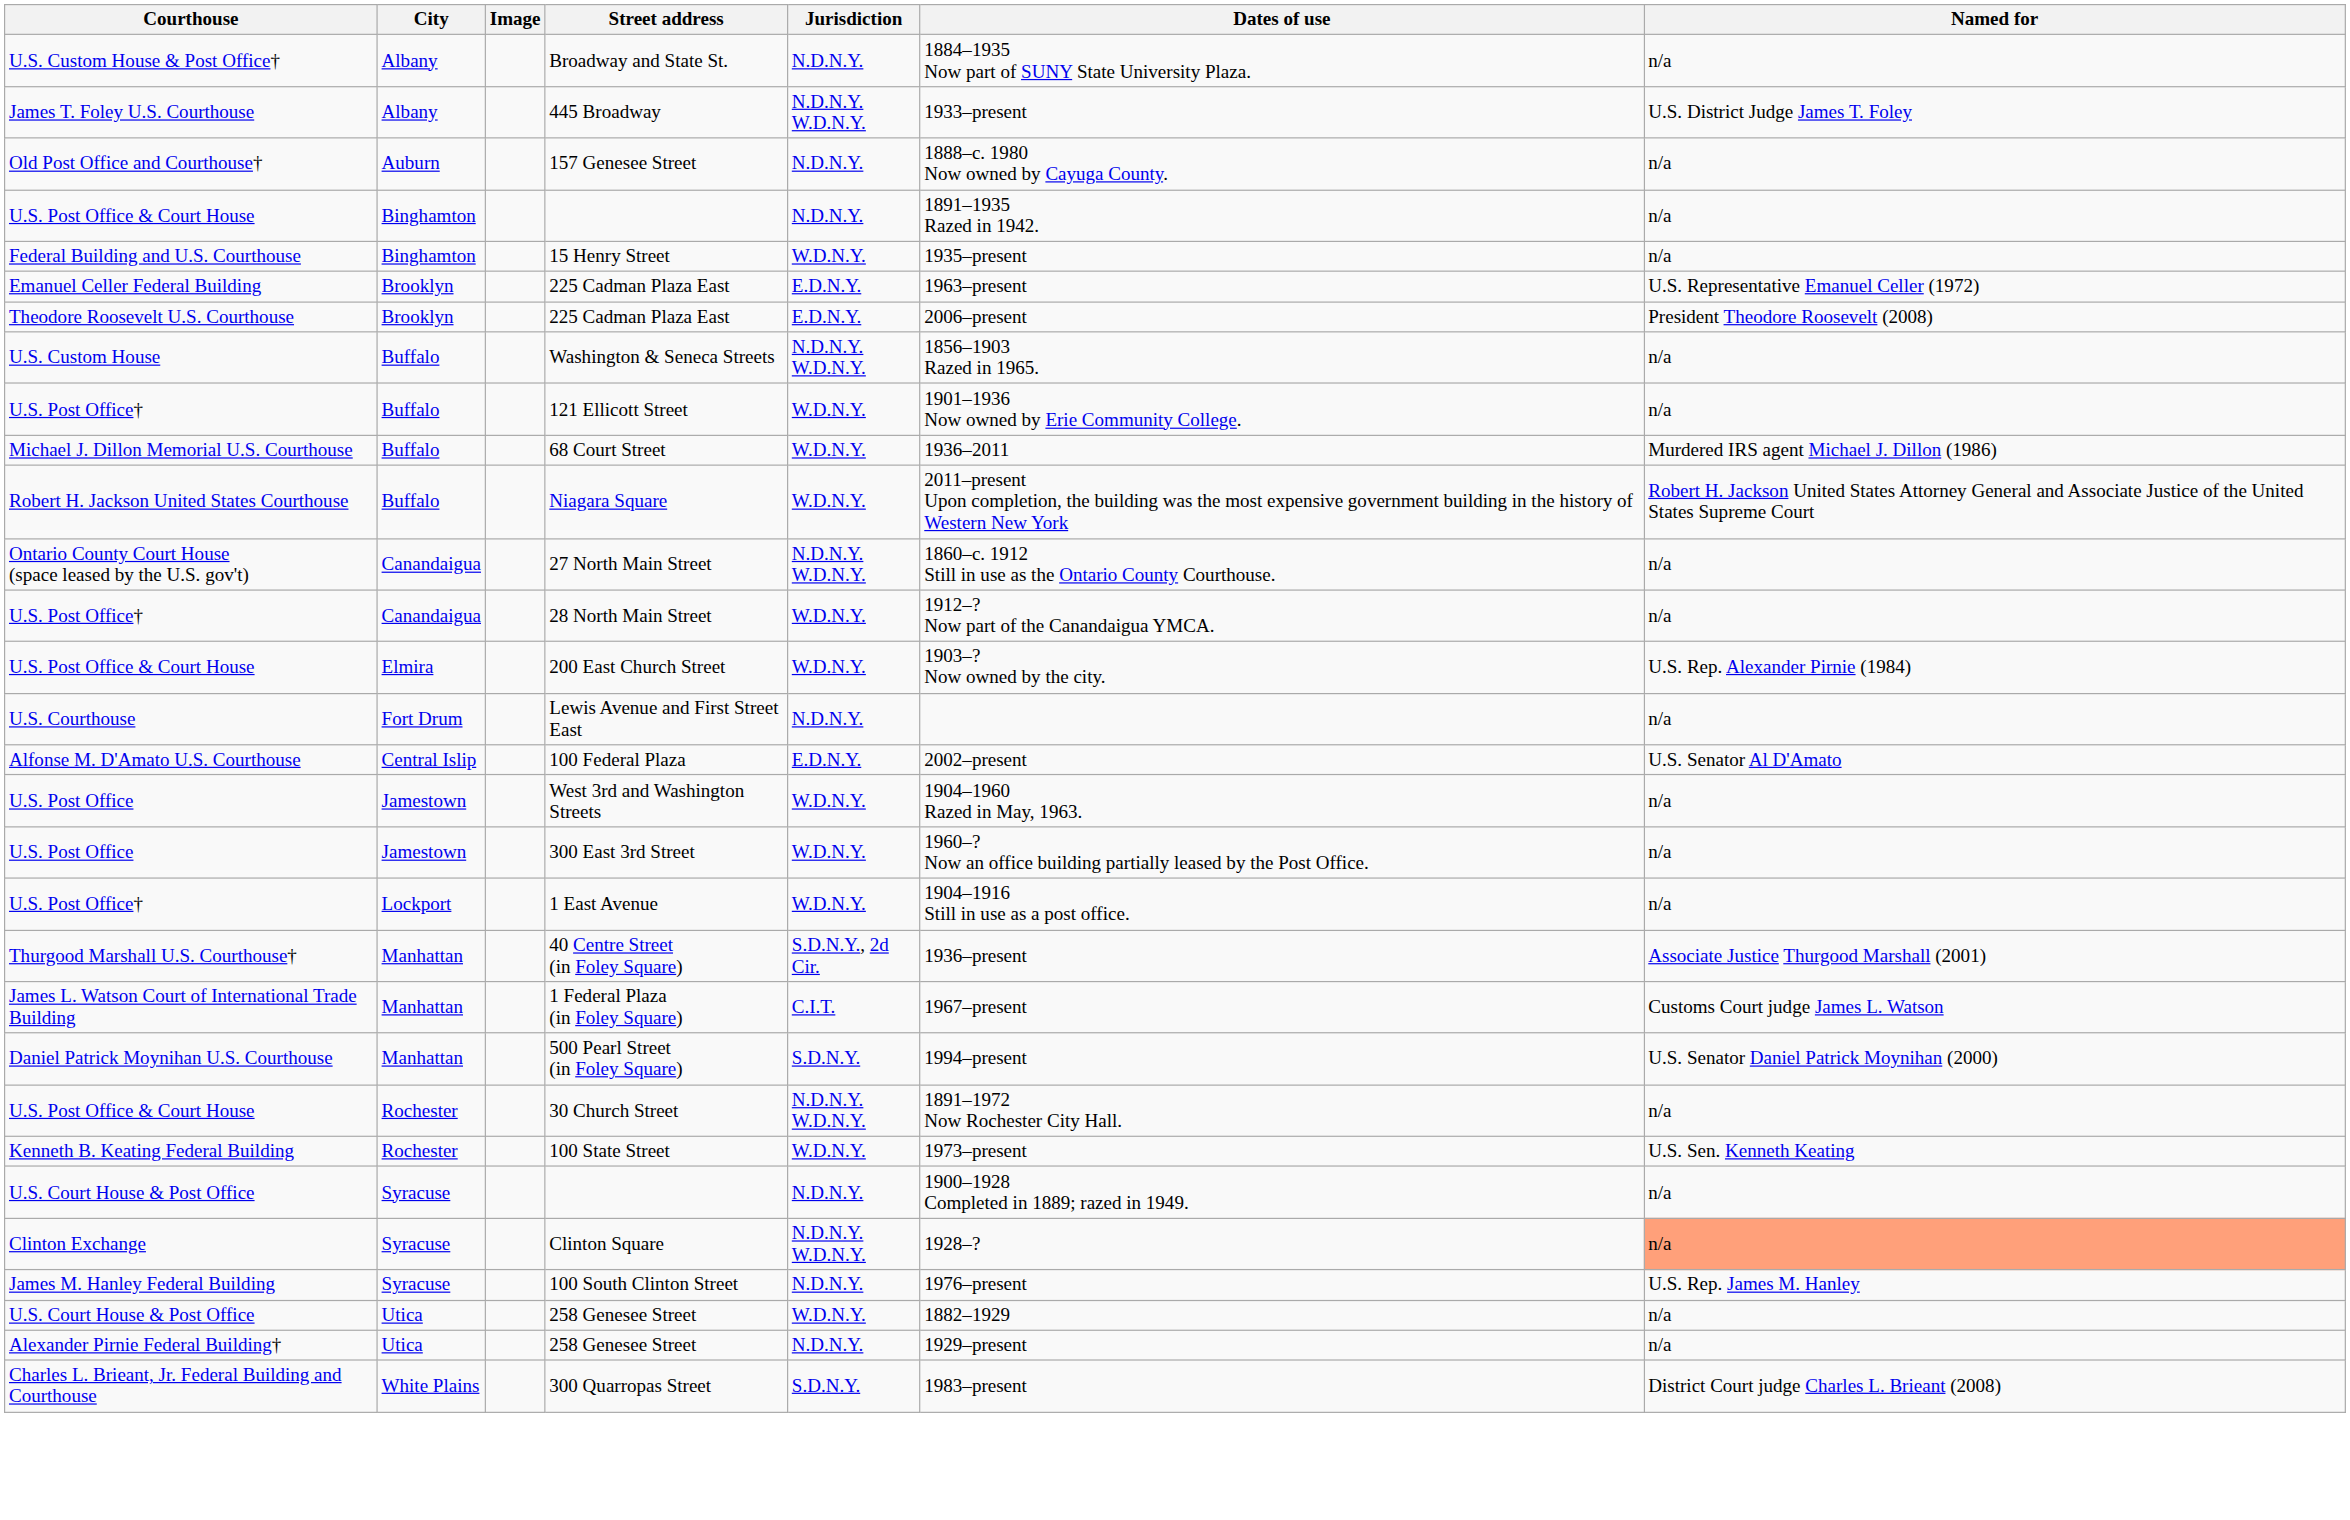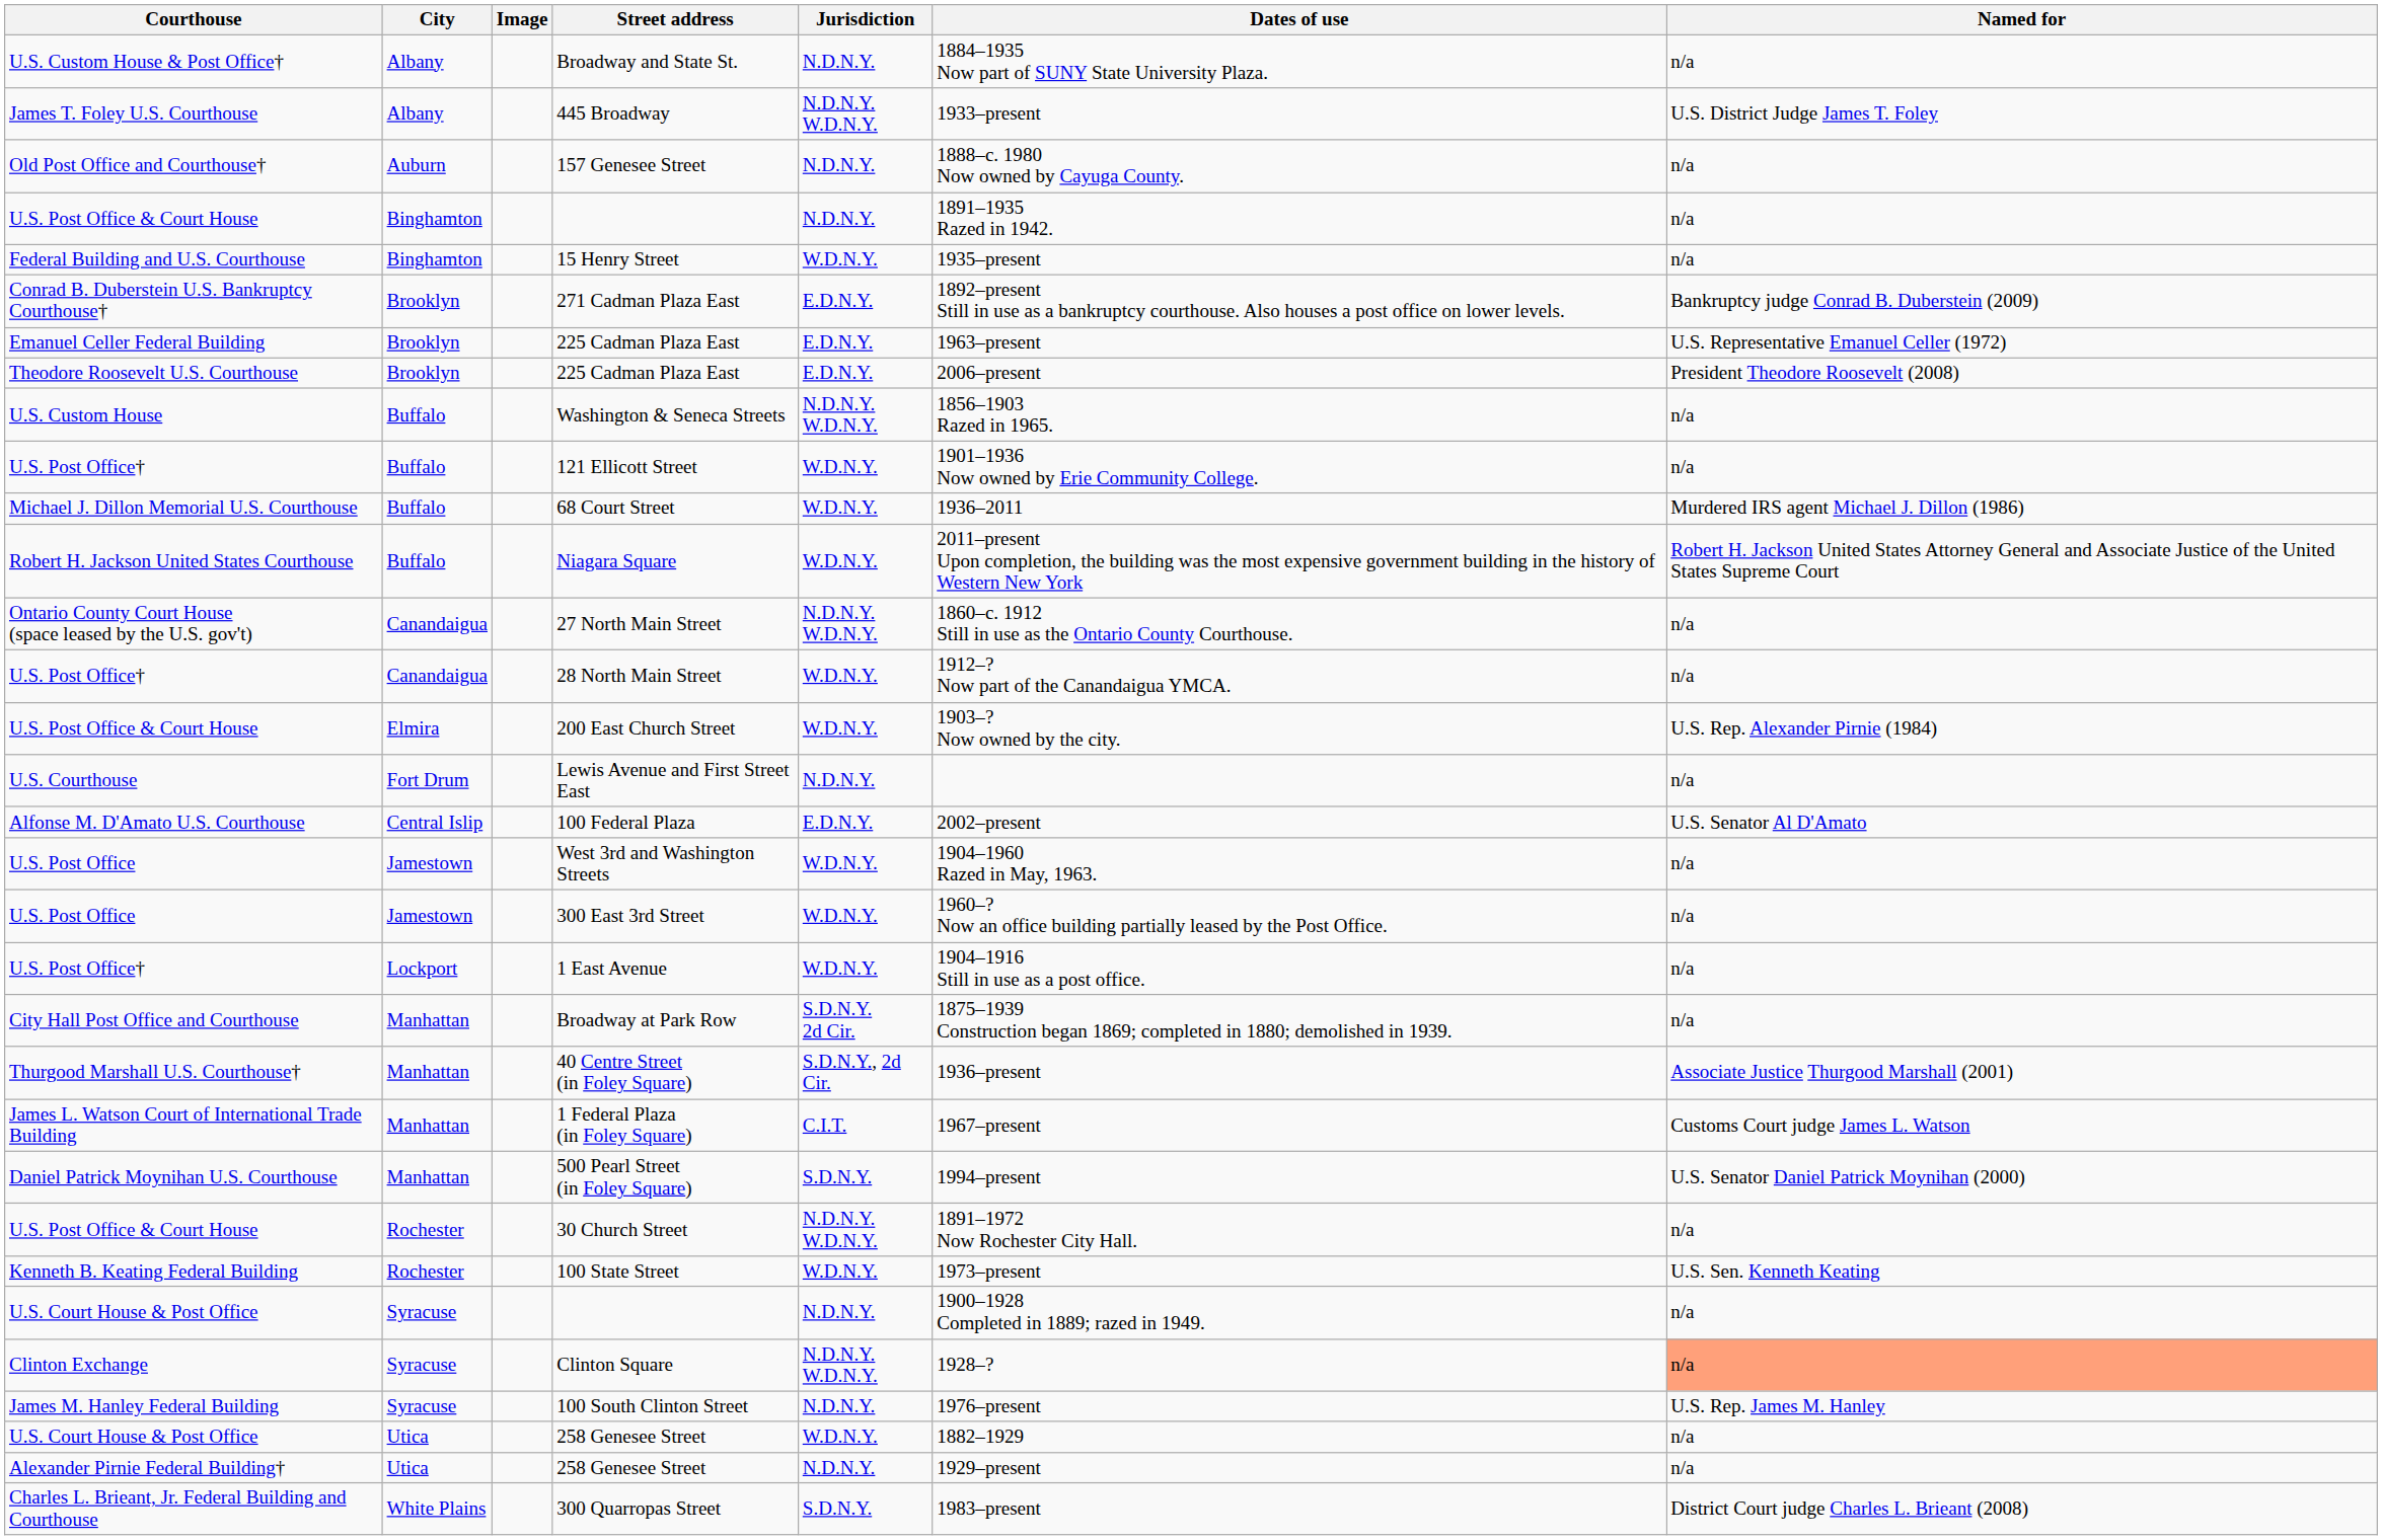+ row: Conrad B. Duberstein U.S. Bankruptcy Courthouse† | Brooklyn | 271 Cadman Plaza East | E.D.N.Y. | 1892–present Still in use as a bankruptcy courthouse. Also houses a post office on lower levels. | Bankruptcy judge Conrad B. Duberstein (2009)
+ row: City Hall Post Office and Courthouse | Manhattan | Broadway at Park Row | S.D.N.Y. 2d Cir. | 1875–1939 Construction began 1869; completed in 1880; demolished in 1939. | n/a
